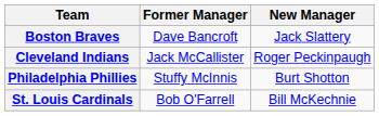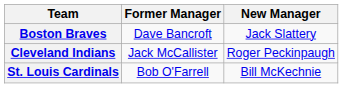- row: Philadelphia Phillies | Stuffy McInnis | Burt Shotton
